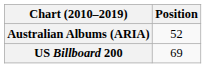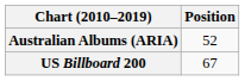US Billboard 200 | Position: 69 -> 67
